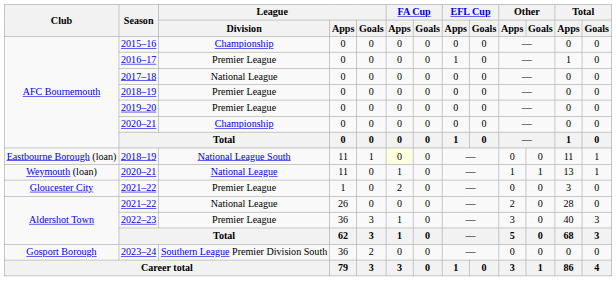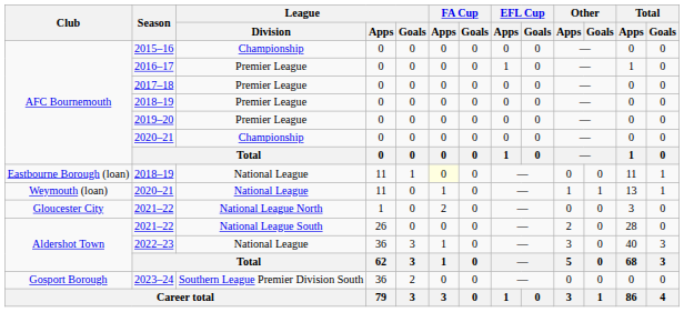2017–18 | League / Division: National League -> Premier League
Eastbourne Borough (loan) / 2018–19 | League / Division: National League South -> National League
Gloucester City / 2021–22 | League / Division: Premier League -> National League North
Aldershot Town / 2021–22 | League / Division: National League -> National League South
2022–23 | League / Division: Premier League -> National League
